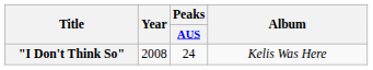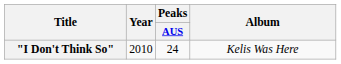"I Don't Think So" | Year: 2008 -> 2010
